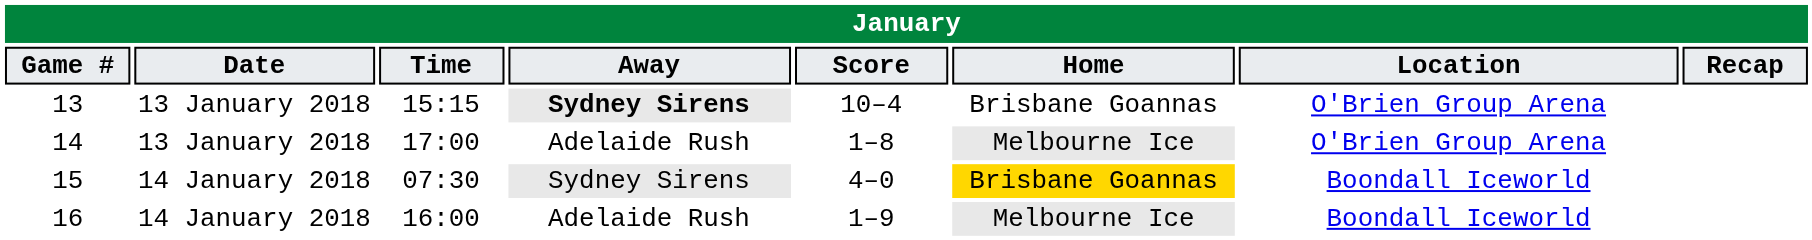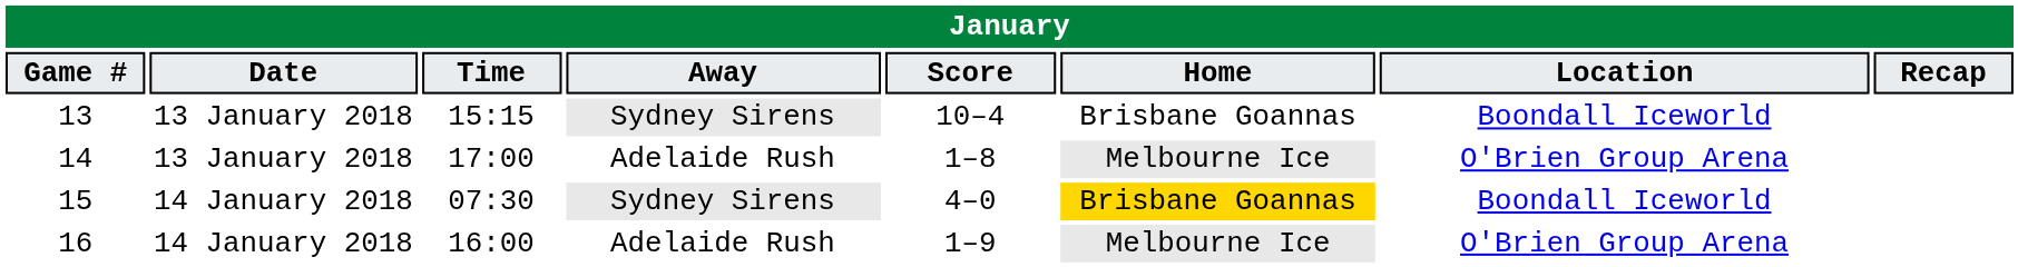13 | Away: bold -> normal
13 | Location: O'Brien Group Arena -> Boondall Iceworld
16 | Location: Boondall Iceworld -> O'Brien Group Arena
